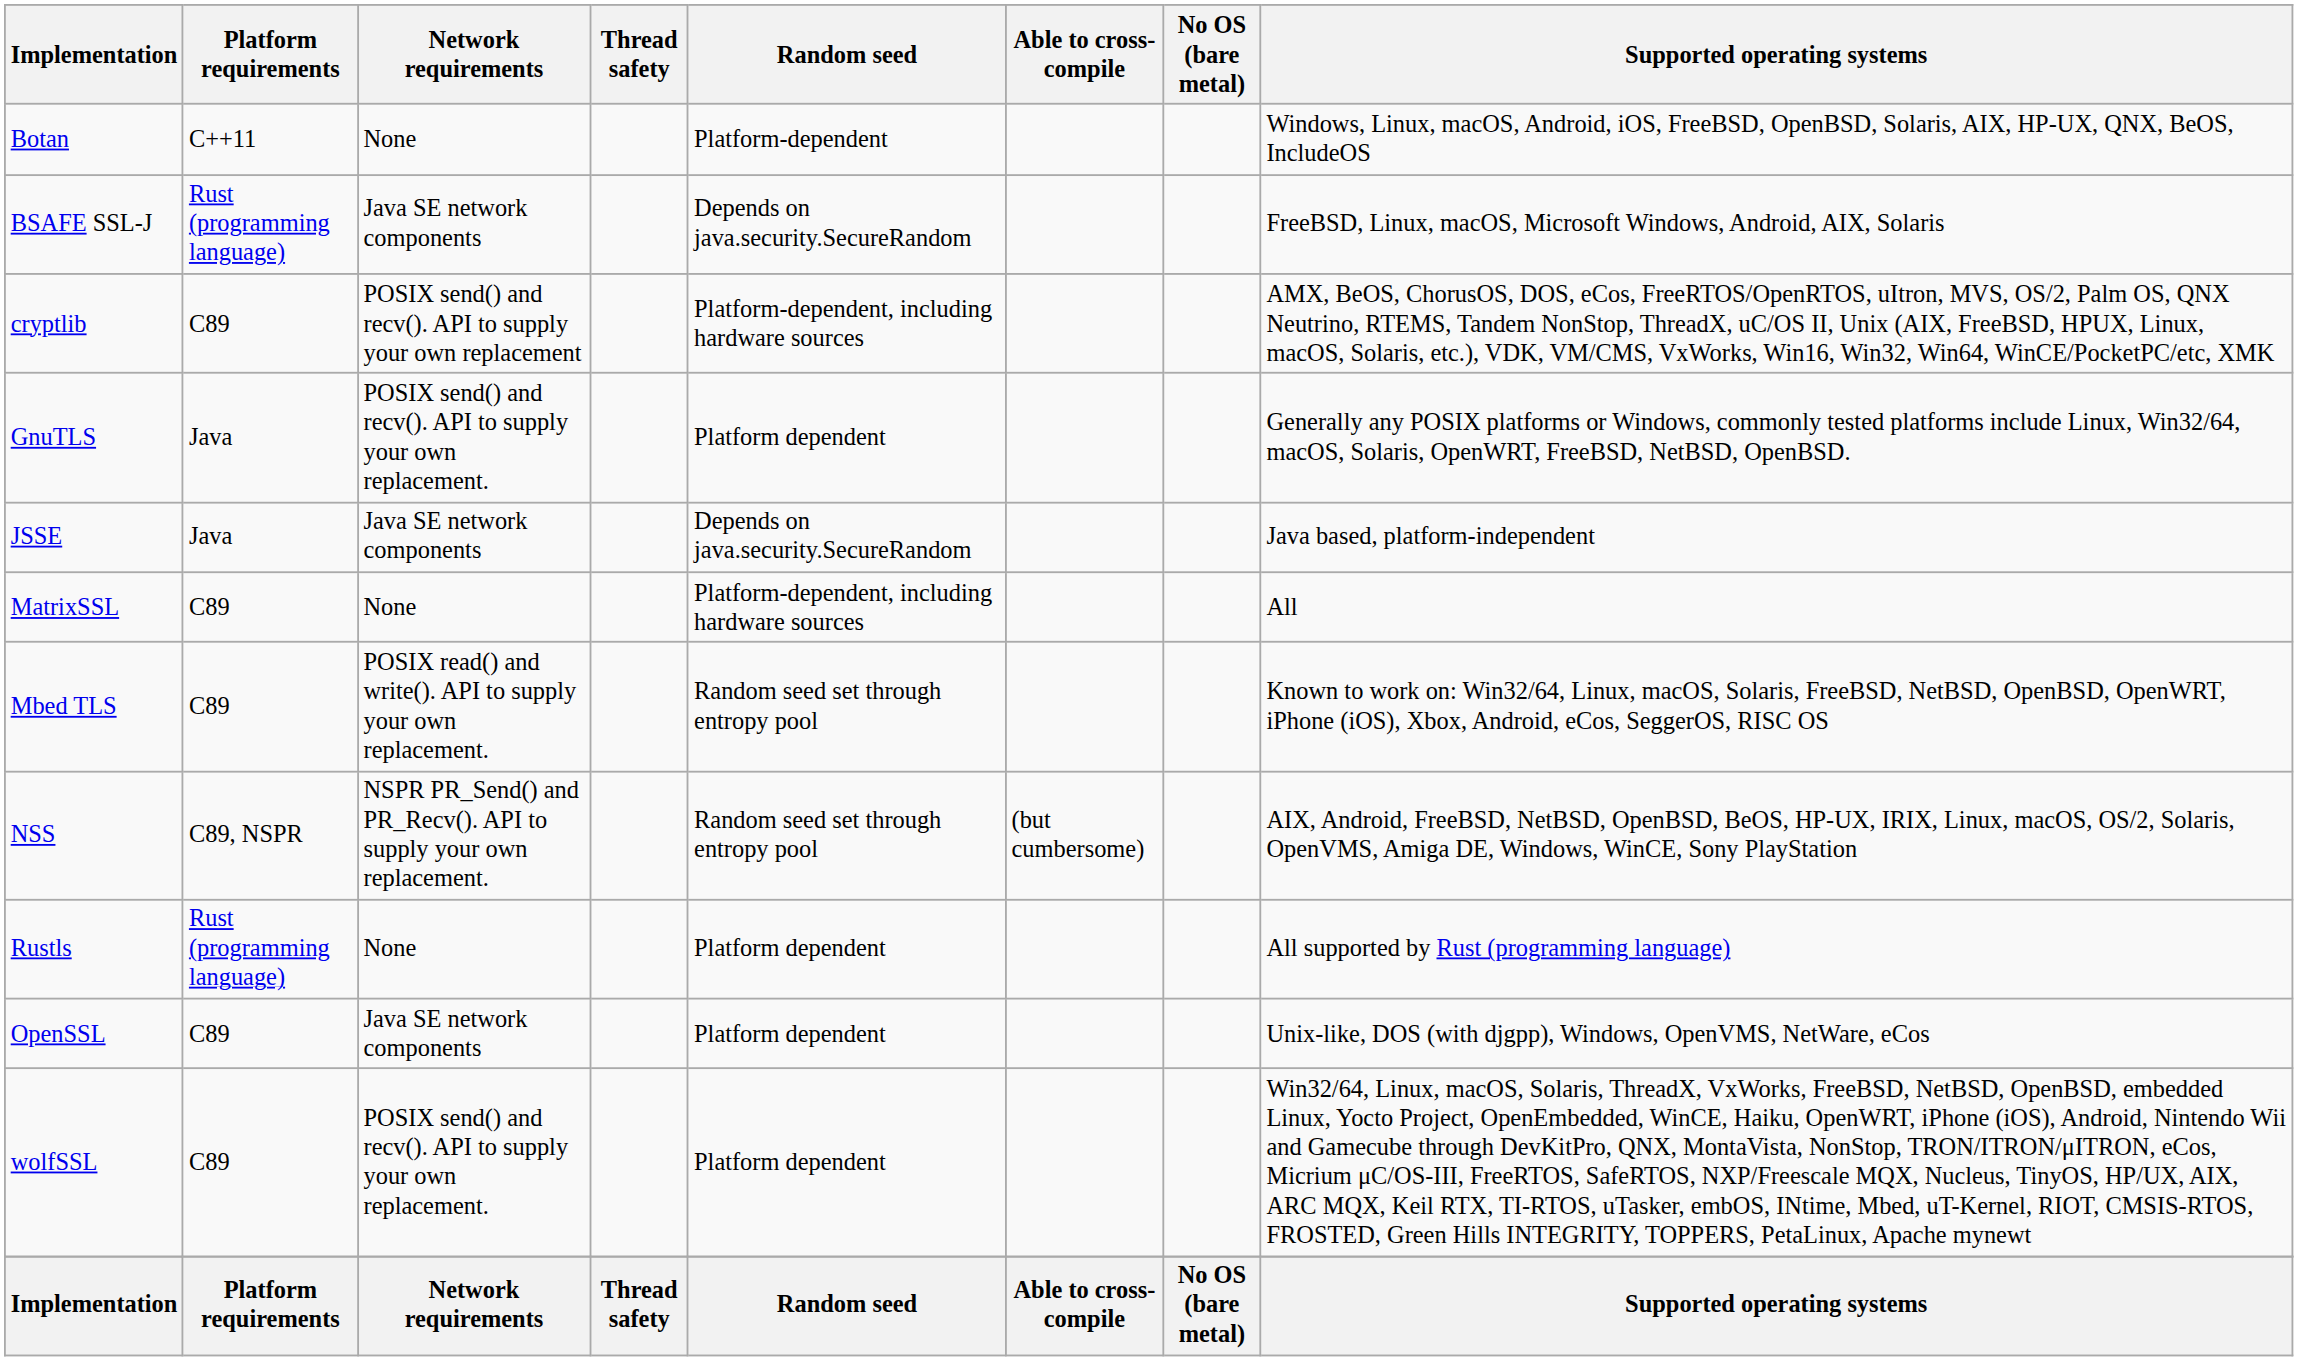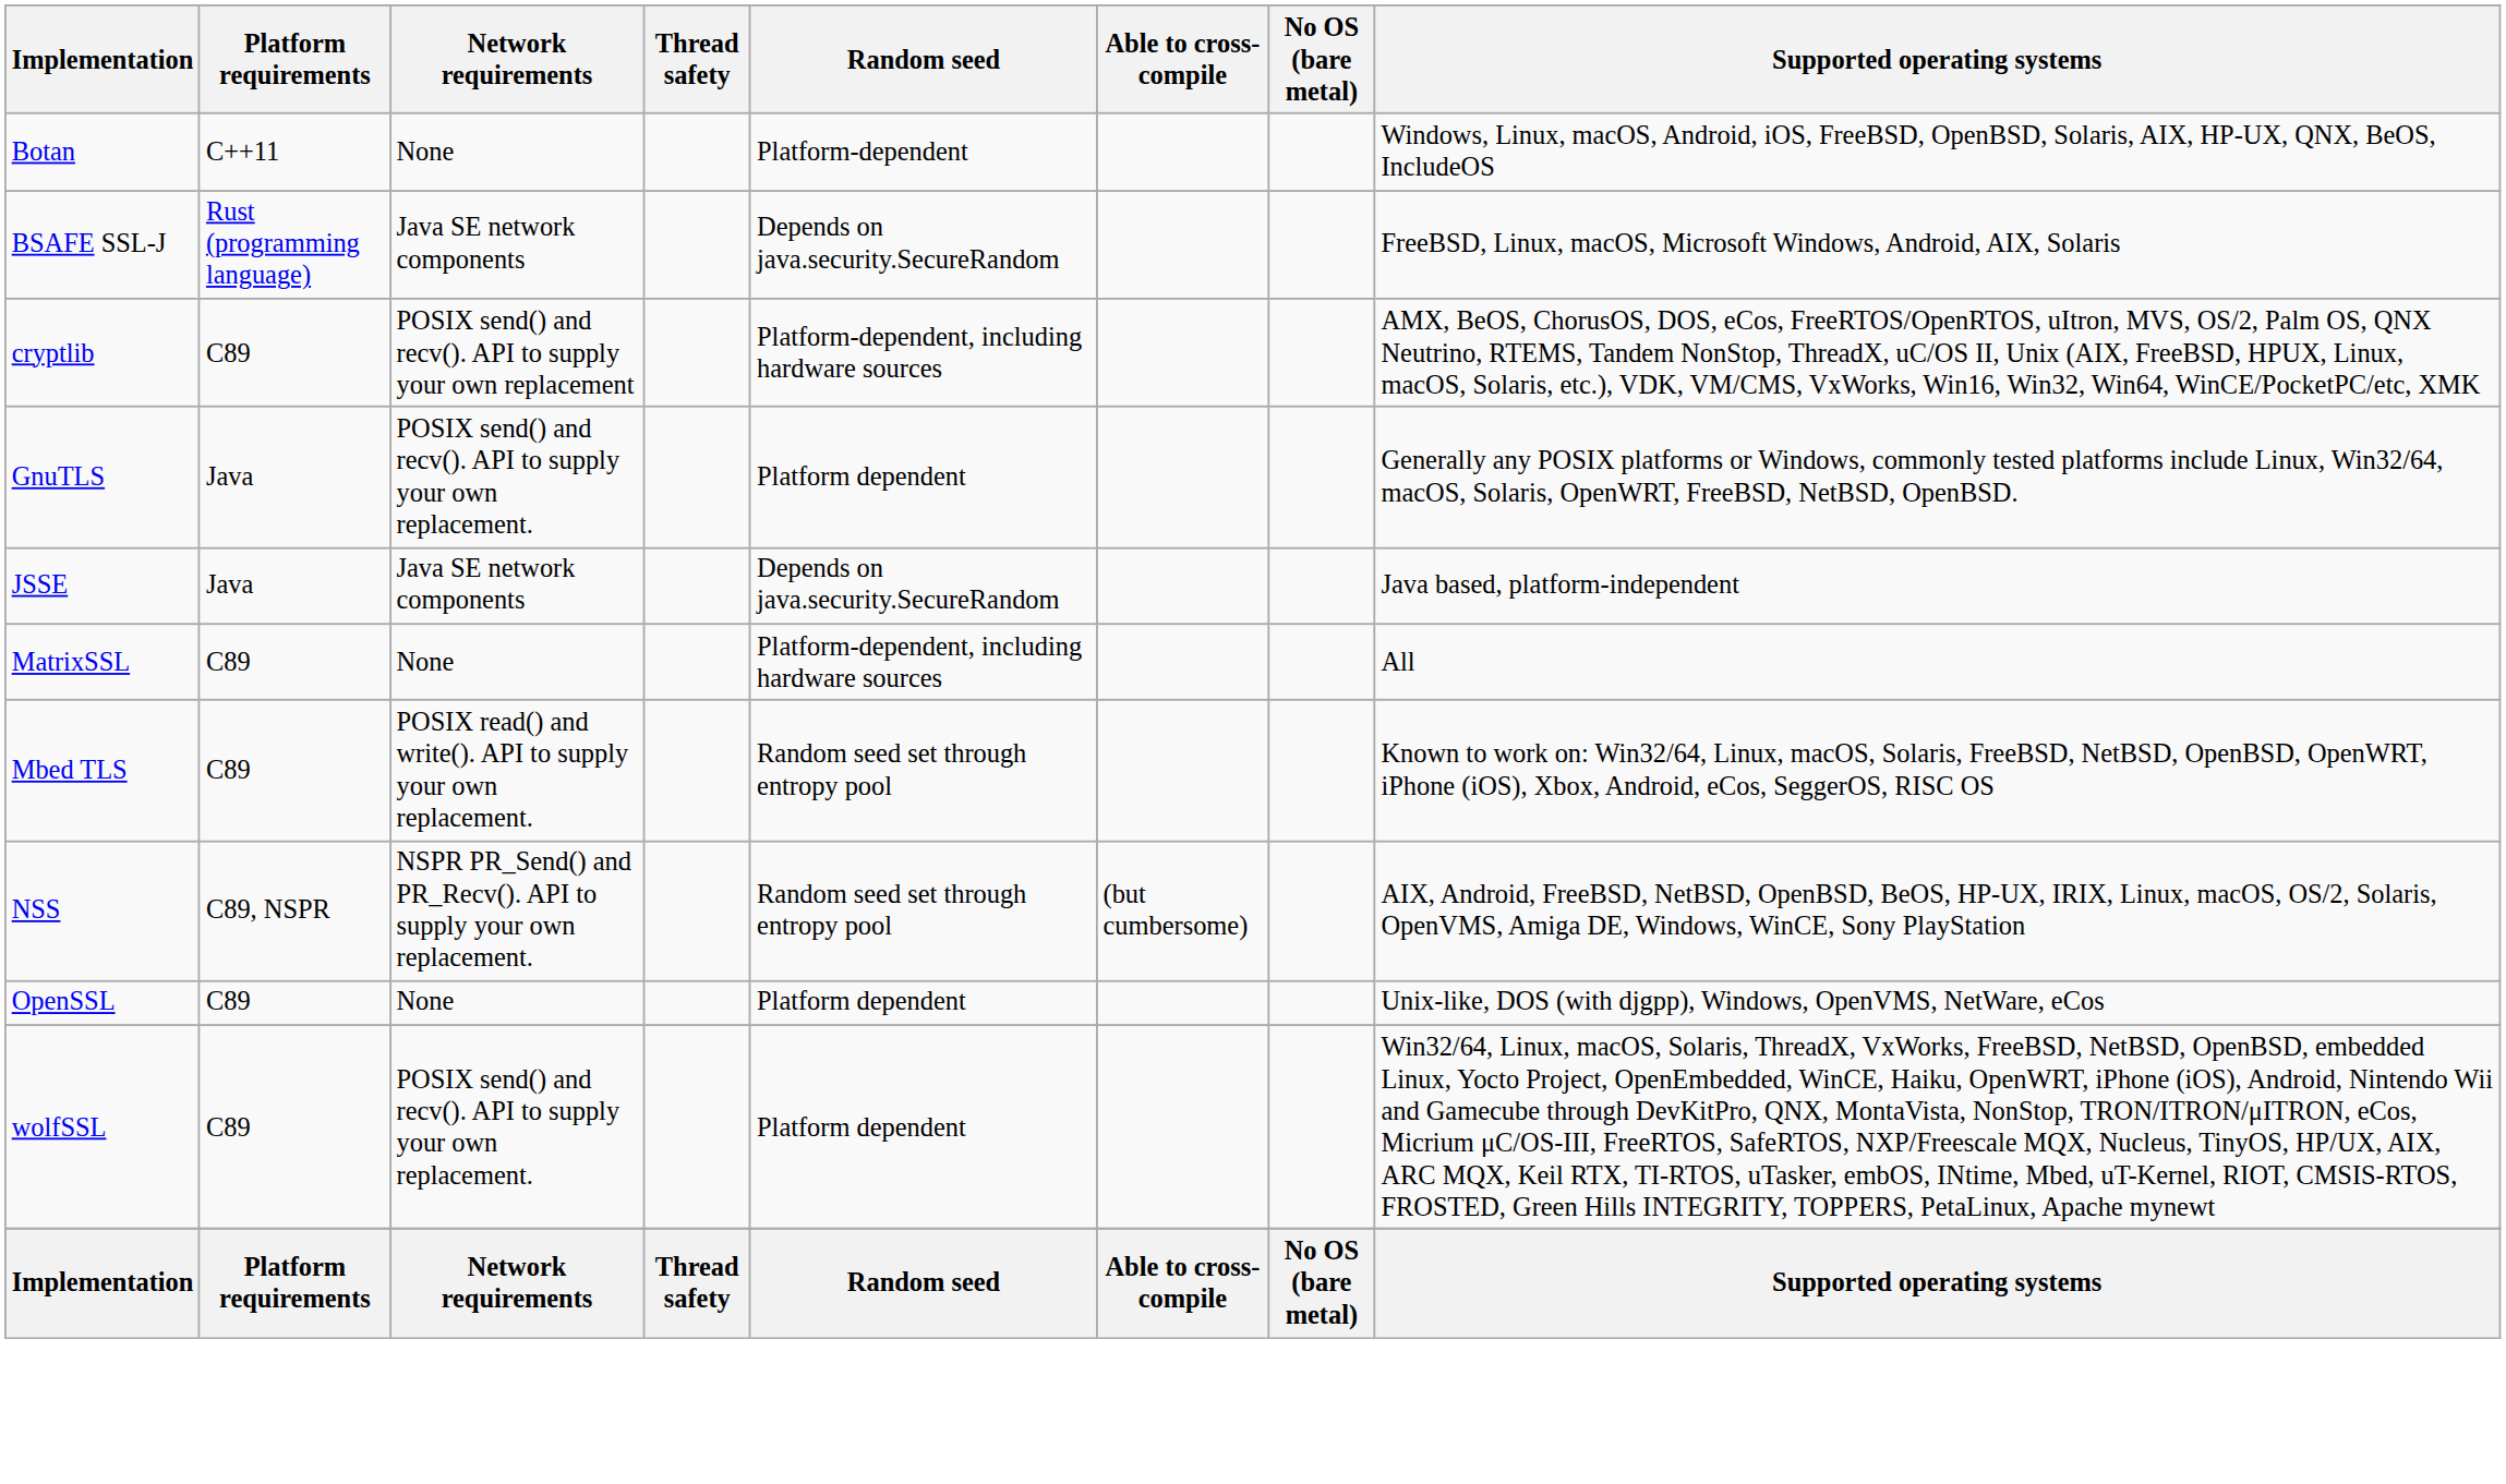- row: Rustls | Rust (programming language) | None | Platform dependent | All supported by Rust (programming language)
OpenSSL | Network requirements: Java SE network components -> None
